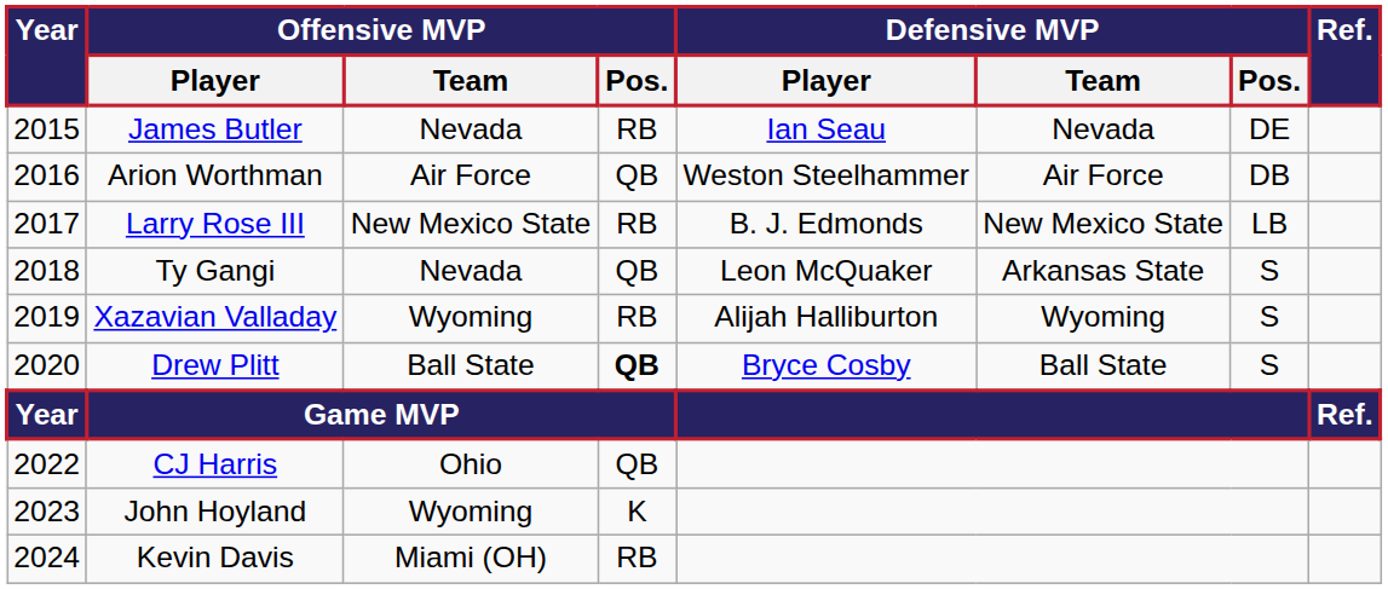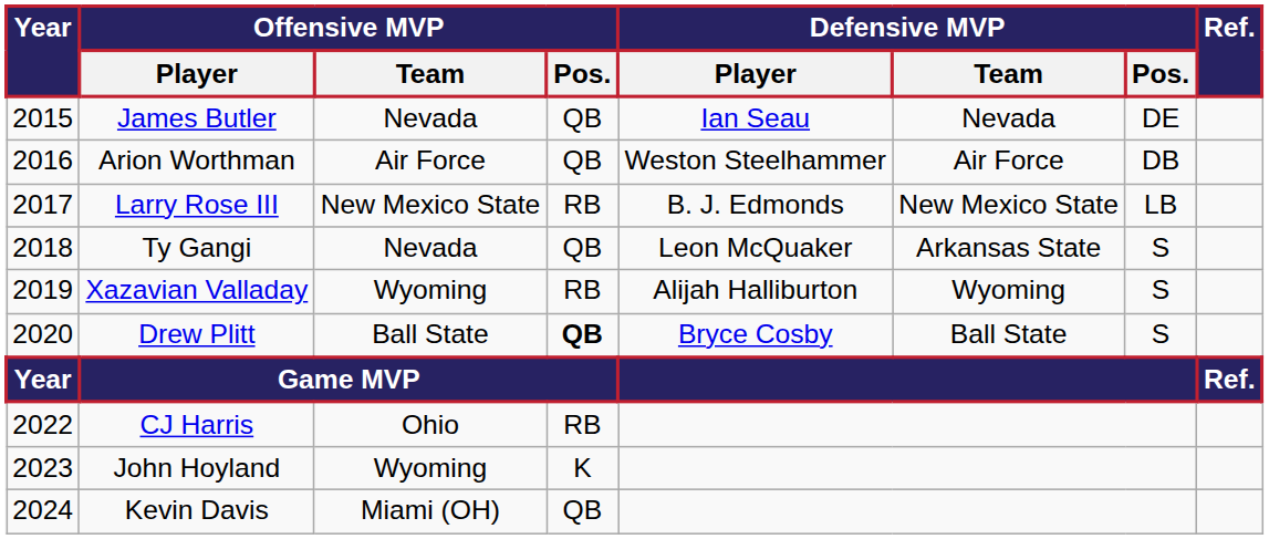James Butler | Offensive MVP / Pos.: RB -> QB
CJ Harris | Offensive MVP / Pos.: QB -> RB
Kevin Davis | Offensive MVP / Pos.: RB -> QB
